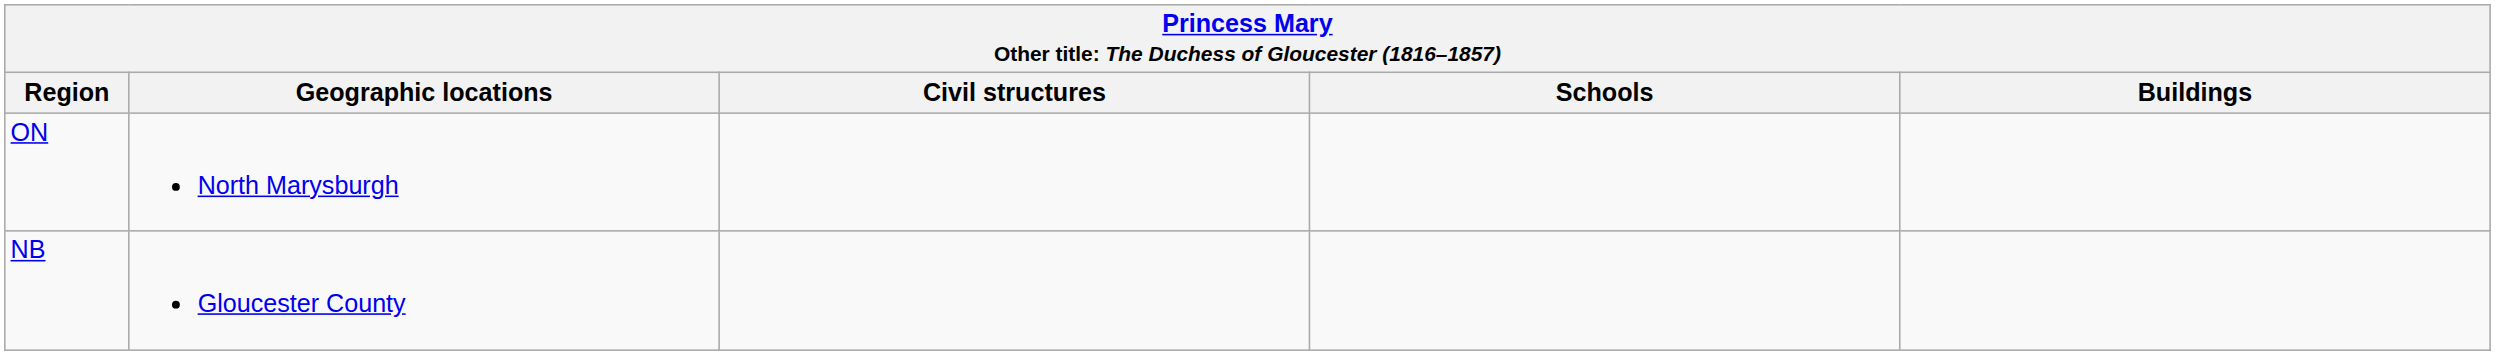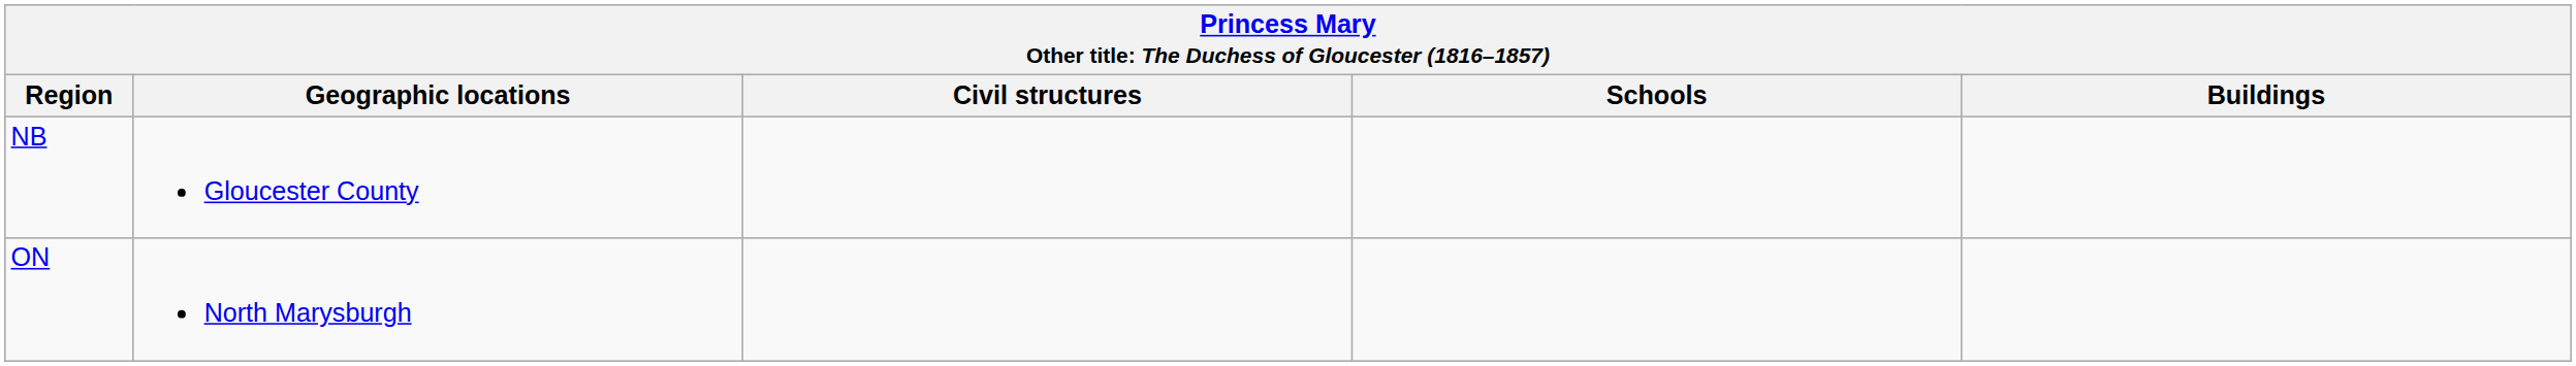rows swapped: NB <-> ON
